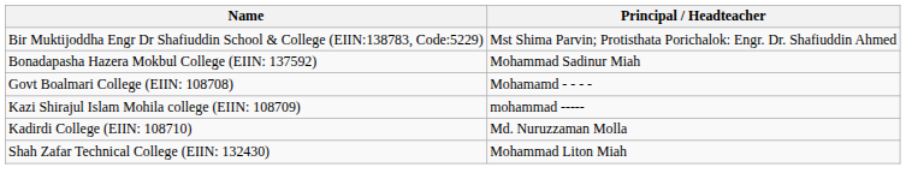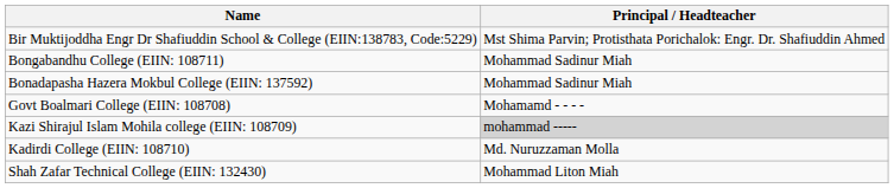+ row: Bongabandhu College (EIIN: 108711) | Mohammad Sadinur Miah
Kazi Shirajul Islam Mohila college (EIIN: 108709) | Principal / Headteacher: no background -> lightgrey background
